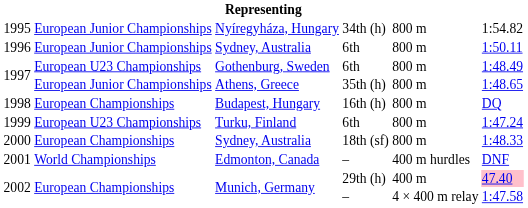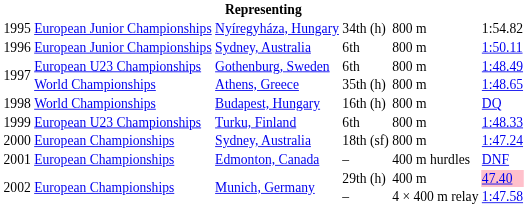1997 / 35th (h) | column 2: European Junior Championships -> World Championships
1998 | column 2: European Championships -> World Championships
1999 | column 6: 1:47.24 -> 1:48.33
2000 | column 6: 1:48.33 -> 1:47.24
2001 | column 2: World Championships -> European Championships
